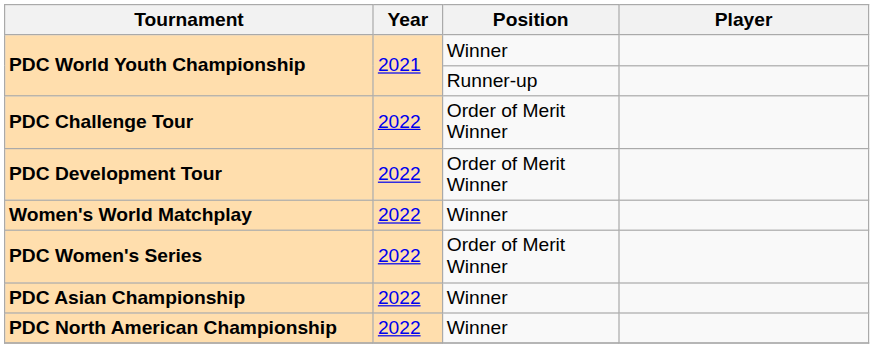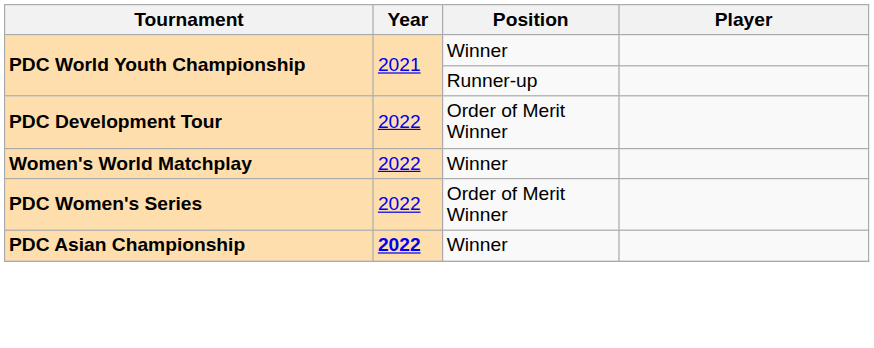- row: PDC Challenge Tour | 2022 | Order of Merit Winner
PDC Asian Championship | Year: normal -> bold
- row: PDC North American Championship | 2022 | Winner
